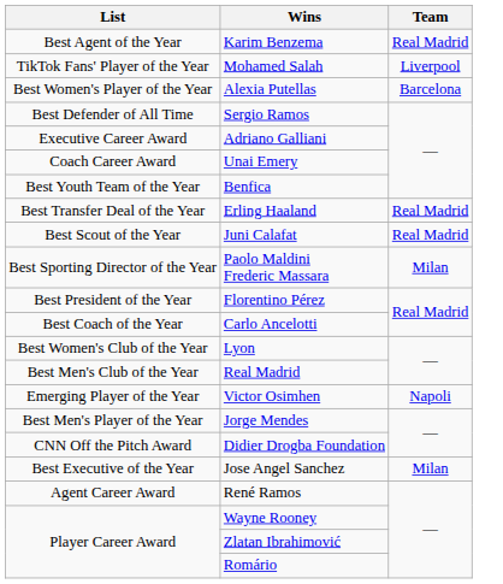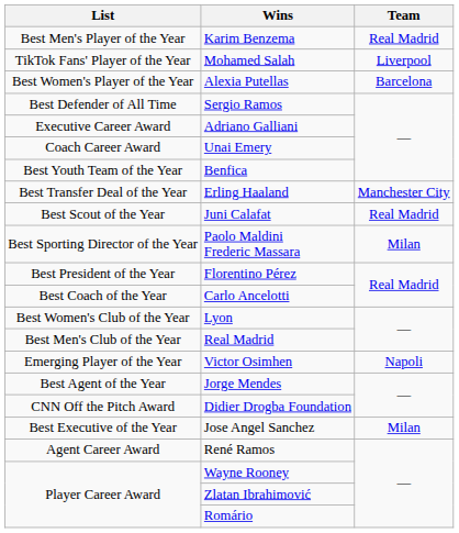Karim Benzema | List: Best Agent of the Year -> Best Men's Player of the Year
Erling Haaland | Team: Real Madrid -> Manchester City
Jorge Mendes | List: Best Men's Player of the Year -> Best Agent of the Year
